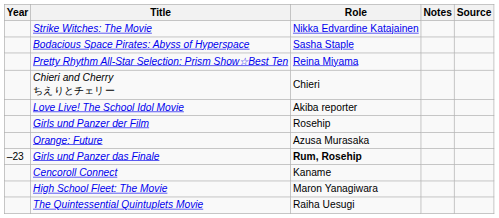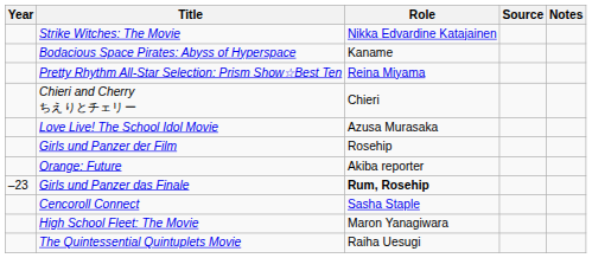columns swapped: Notes <-> Source
Bodacious Space Pirates: Abyss of Hyperspace | Role: Sasha Staple -> Kaname
Love Live! The School Idol Movie | Role: Akiba reporter -> Azusa Murasaka
Orange: Future | Role: Azusa Murasaka -> Akiba reporter
Cencoroll Connect | Role: Kaname -> Sasha Staple
